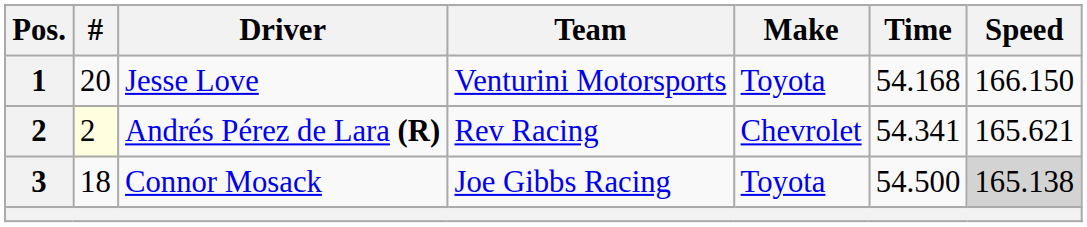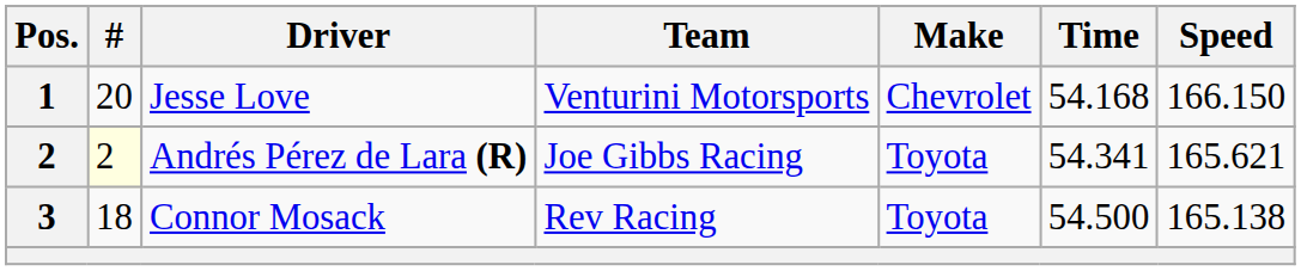Jesse Love | Make: Toyota -> Chevrolet
Andrés Pérez de Lara (R) | Team: Rev Racing -> Joe Gibbs Racing
Andrés Pérez de Lara (R) | Make: Chevrolet -> Toyota
Connor Mosack | Team: Joe Gibbs Racing -> Rev Racing
Connor Mosack | Speed: lightgrey background -> no background
